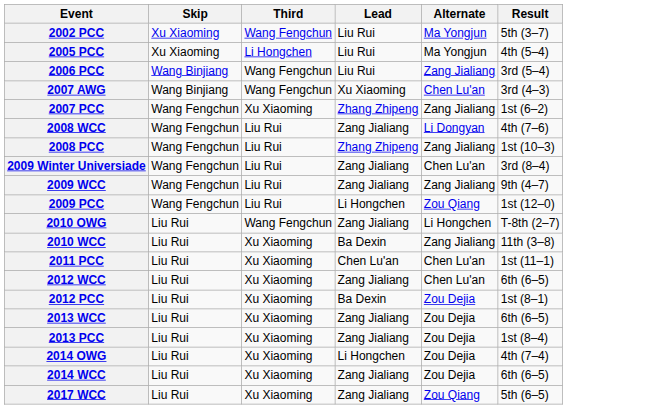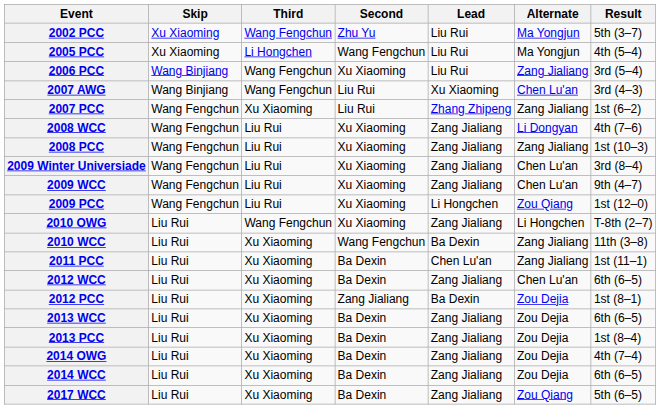+ column: Second | Zhu Yu | Wang Fengchun | Xu Xiaoming | Liu Rui | Liu Rui | Xu Xiaoming | Xu Xiaoming | Xu Xiaoming | Xu Xiaoming | Xu Xiaoming | Xu Xiaoming | Wang Fengchun | Ba Dexin | Ba Dexin | Zang Jialiang | Ba Dexin | Ba Dexin | Ba Dexin | Ba Dexin | Ba Dexin
2008 PCC | Lead: Zhang Zhipeng -> Zang Jialiang
2009 WCC | Alternate: Zang Jialiang -> Chen Lu'an
2011 PCC | Alternate: Chen Lu'an -> Zang Jialiang
2014 OWG | Lead: Li Hongchen -> Zang Jialiang
